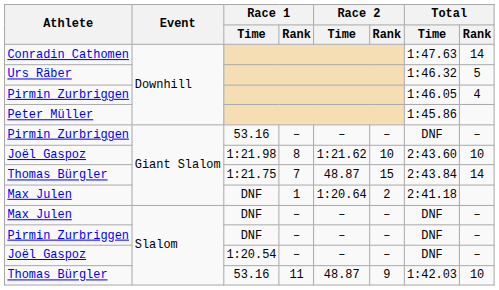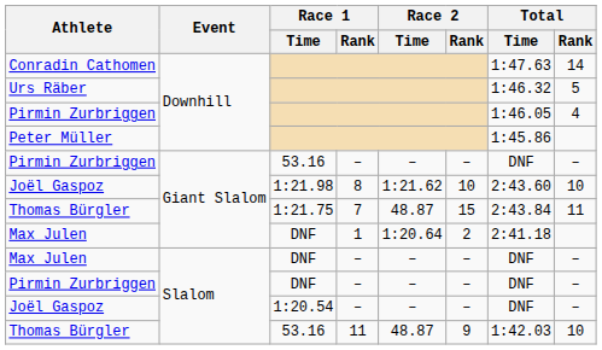Thomas Bürgler / Giant Slalom | Total / Rank: 14 -> 11
